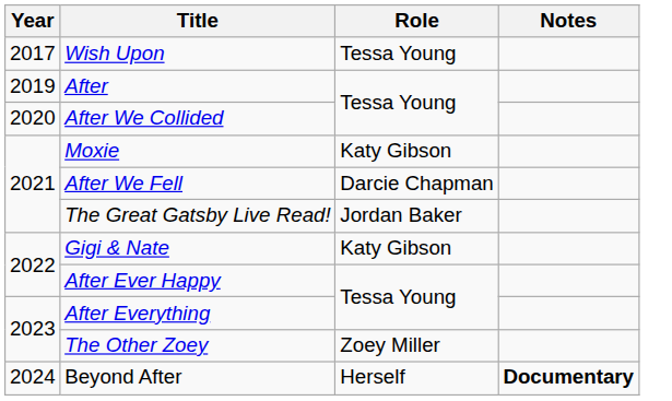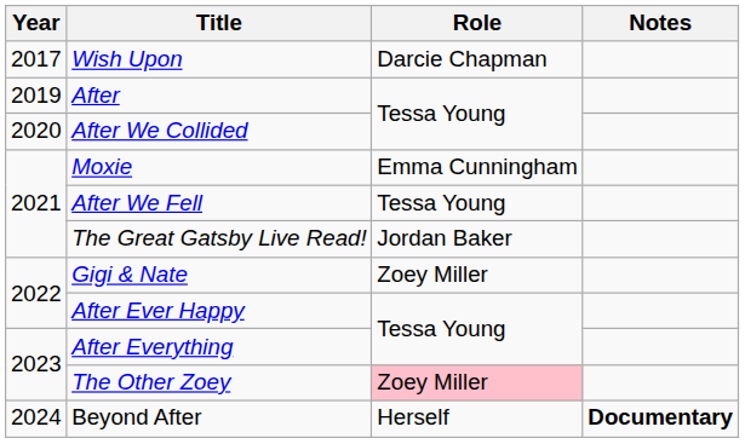Wish Upon | Role: Tessa Young -> Darcie Chapman
Moxie | Role: Katy Gibson -> Emma Cunningham
After We Fell | Role: Darcie Chapman -> Tessa Young
Gigi & Nate | Role: Katy Gibson -> Zoey Miller
The Other Zoey | Role: no background -> pink background
